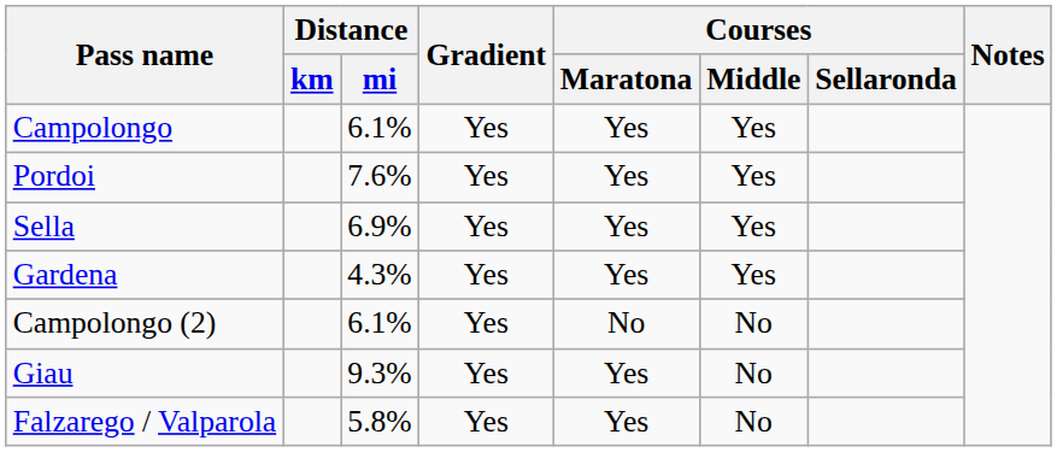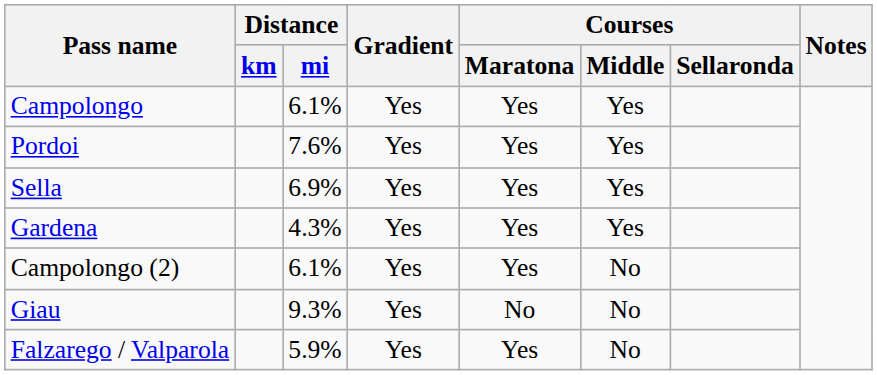Campolongo (2) | Courses / Maratona: No -> Yes
Giau | Courses / Maratona: Yes -> No
Falzarego / Valparola | Distance / mi: 5.8% -> 5.9%
